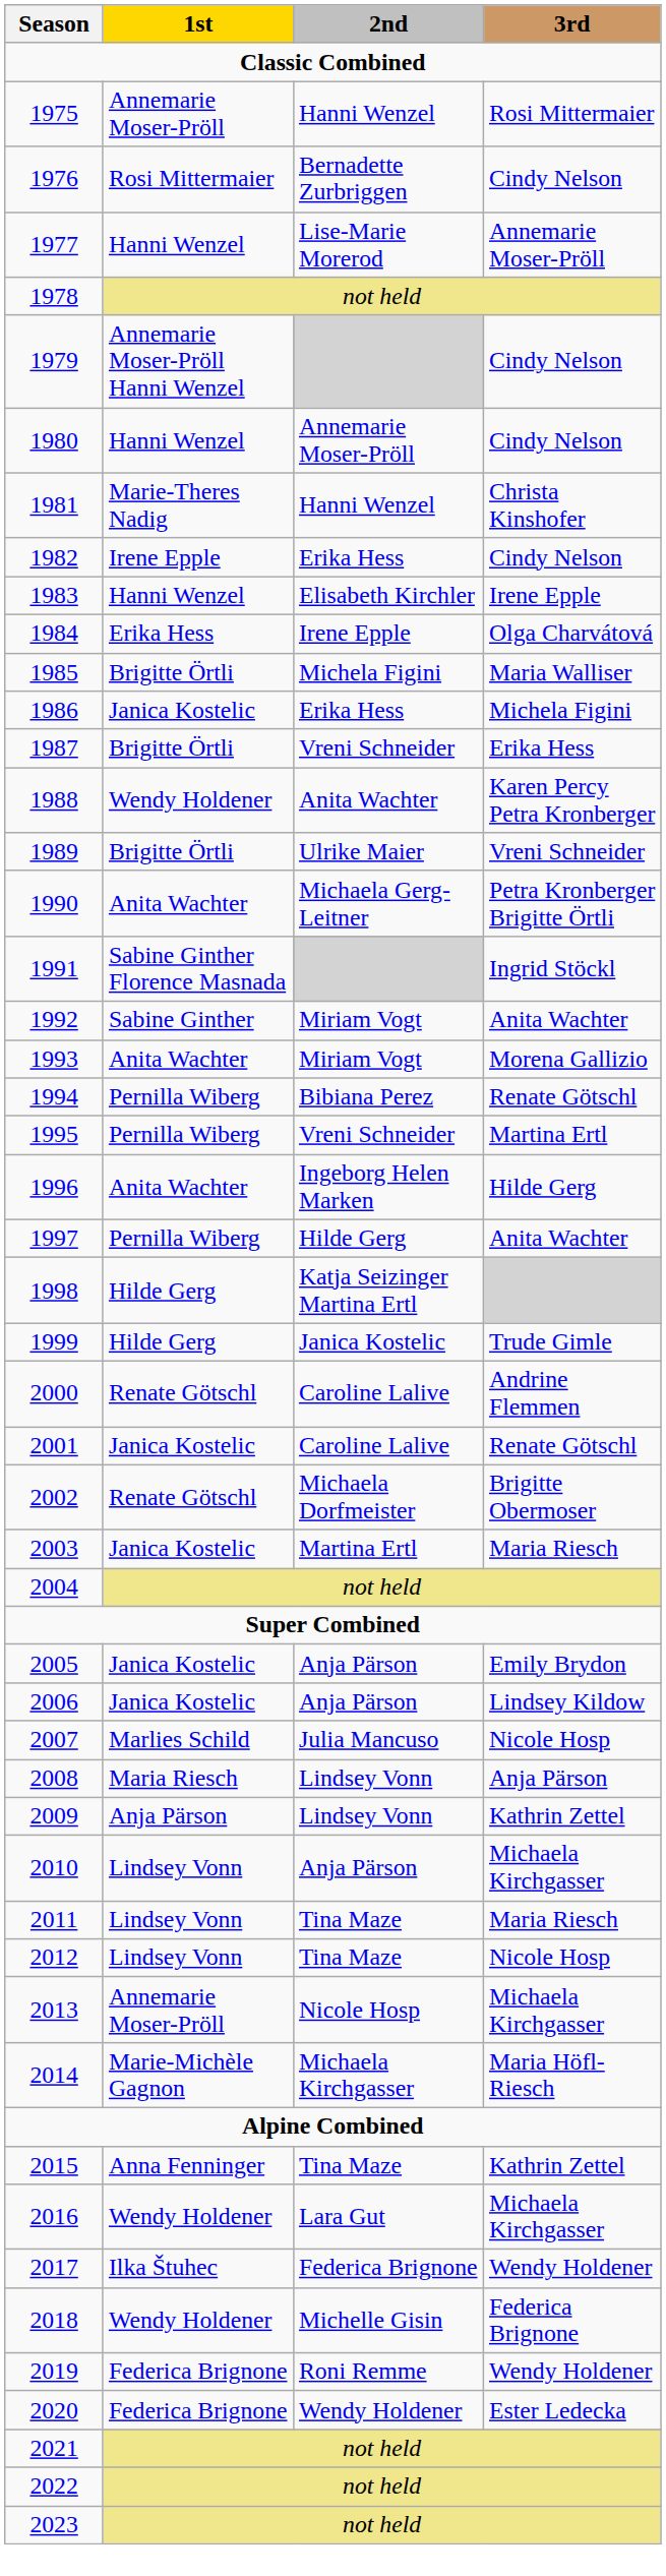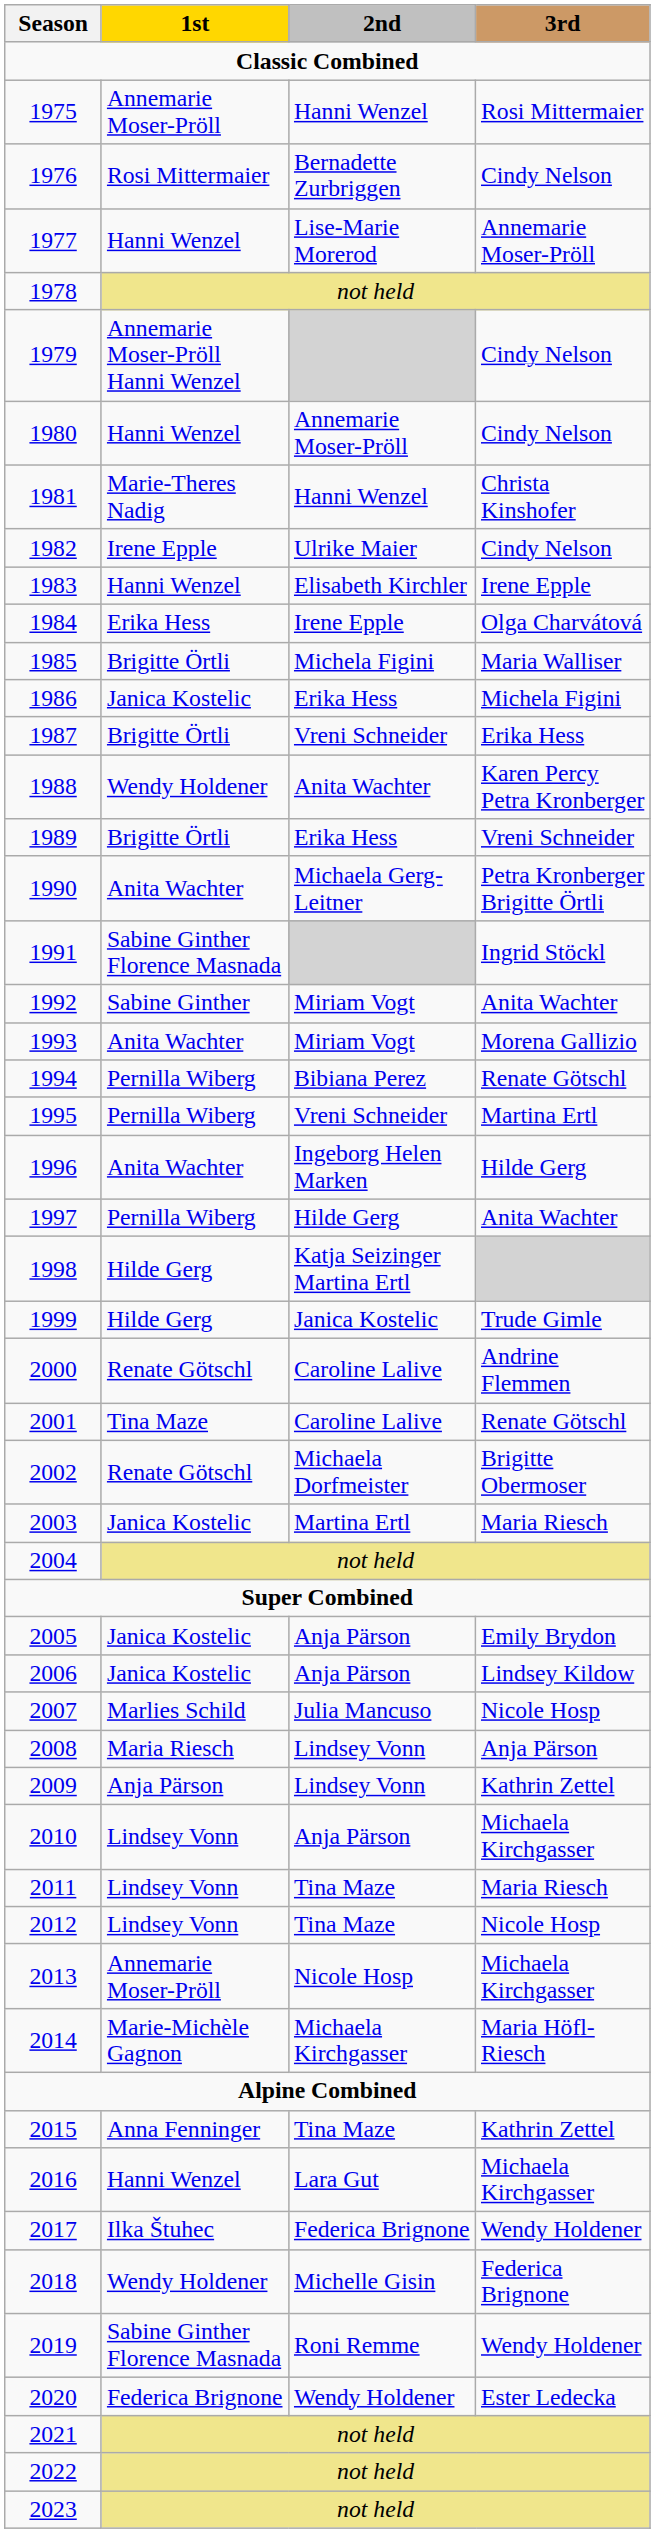1982 | 2nd: Erika Hess -> Ulrike Maier
1989 | 2nd: Ulrike Maier -> Erika Hess
2001 | 1st: Janica Kostelic -> Tina Maze
2016 | 1st: Wendy Holdener -> Hanni Wenzel
2019 | 1st: Federica Brignone -> Sabine Ginther Florence Masnada
